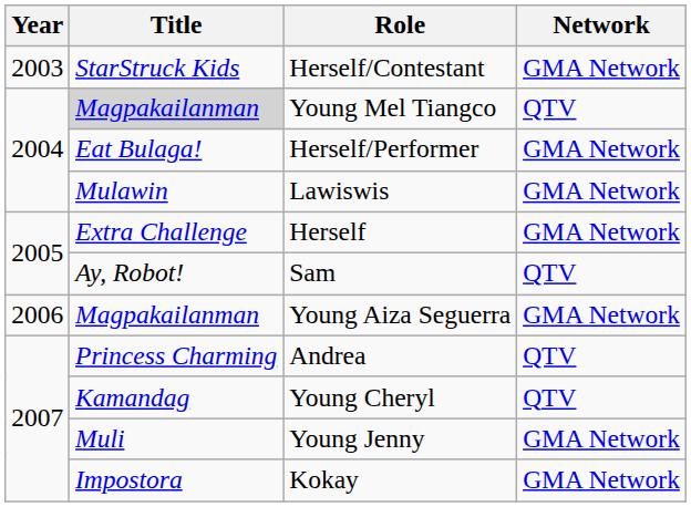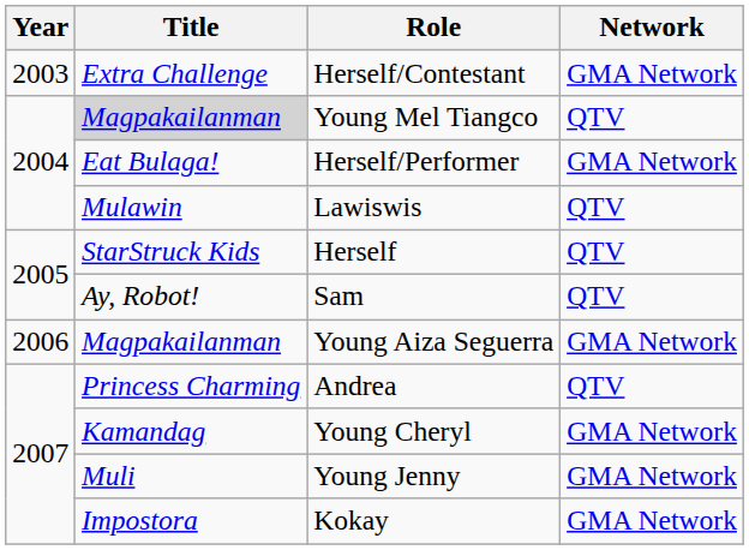Herself/Contestant | Title: StarStruck Kids -> Extra Challenge
Lawiswis | Network: GMA Network -> QTV
Herself | Title: Extra Challenge -> StarStruck Kids
Herself | Network: GMA Network -> QTV
Young Cheryl | Network: QTV -> GMA Network
